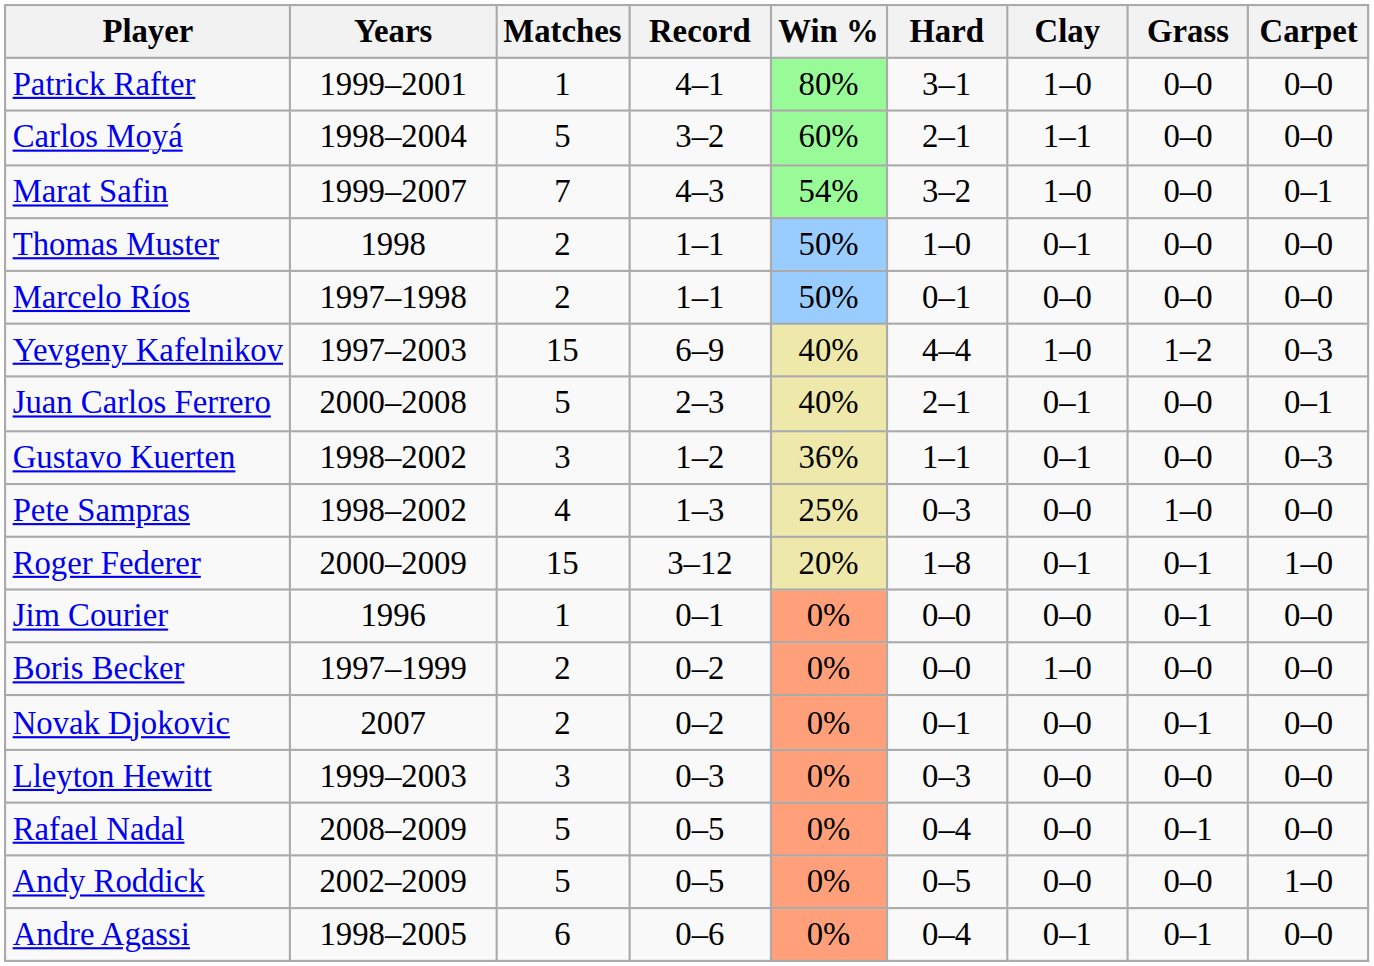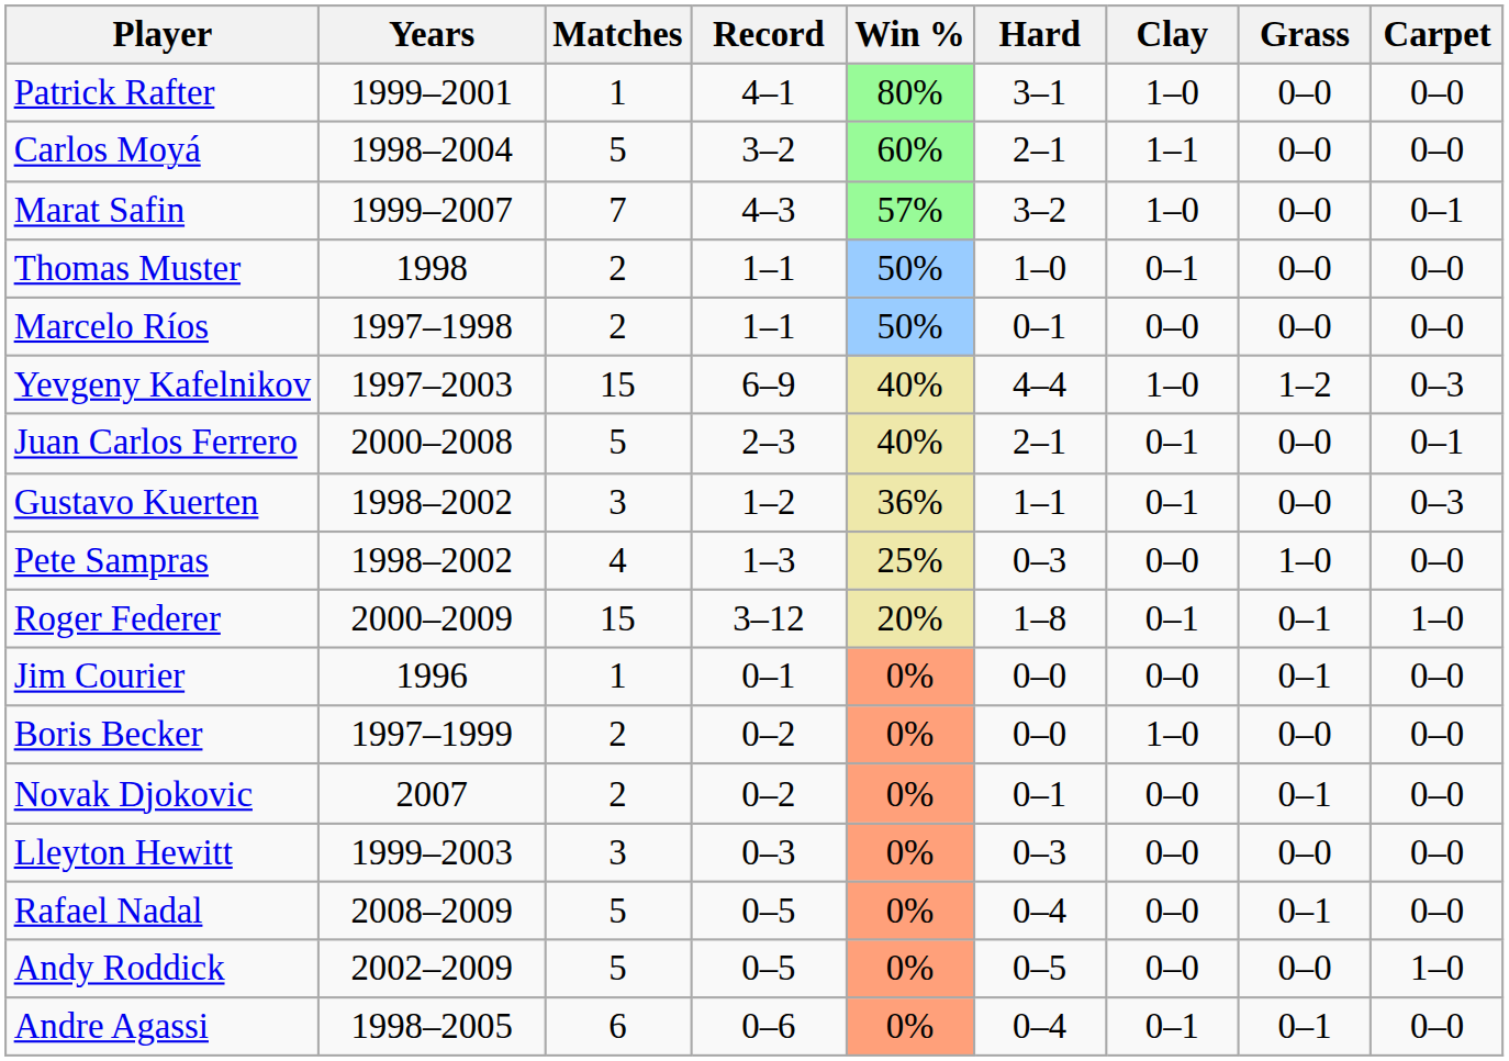Marat Safin | Win %: 54% -> 57%
